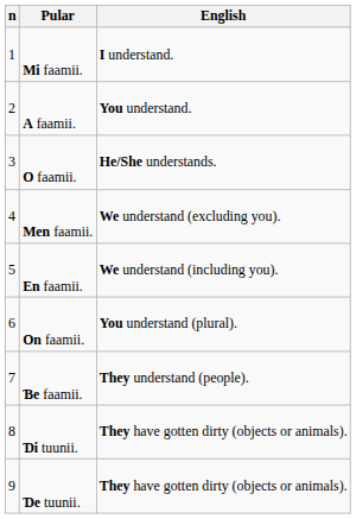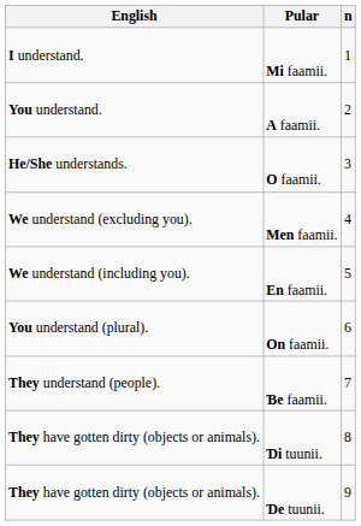columns swapped: n <-> English
